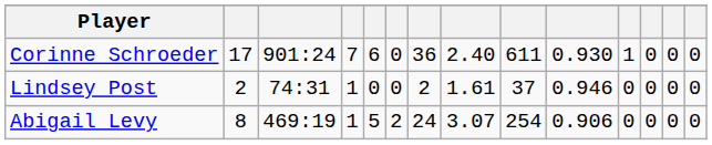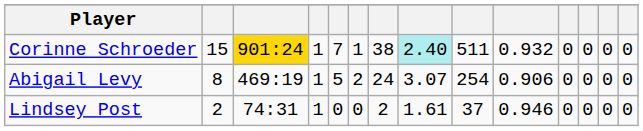Corinne Schroeder | column 2: 17 -> 15
Corinne Schroeder | column 3: no background -> gold background
Corinne Schroeder | column 4: 7 -> 1
Corinne Schroeder | column 5: 6 -> 7
Corinne Schroeder | column 6: 0 -> 1
Corinne Schroeder | column 7: 36 -> 38
Corinne Schroeder | column 8: no background -> paleturquoise background
Corinne Schroeder | column 9: 611 -> 511
Corinne Schroeder | column 10: 0.930 -> 0.932
Corinne Schroeder | column 11: 1 -> 0
rows swapped: Abigail Levy <-> Lindsey Post
